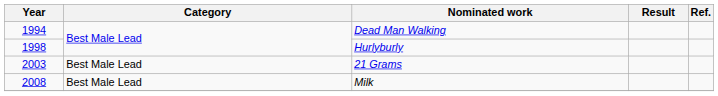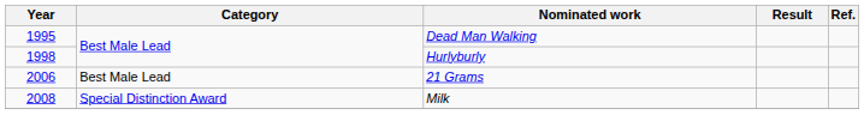Dead Man Walking | Year: 1994 -> 1995
21 Grams | Year: 2003 -> 2006
Milk | Category: Best Male Lead -> Special Distinction Award
